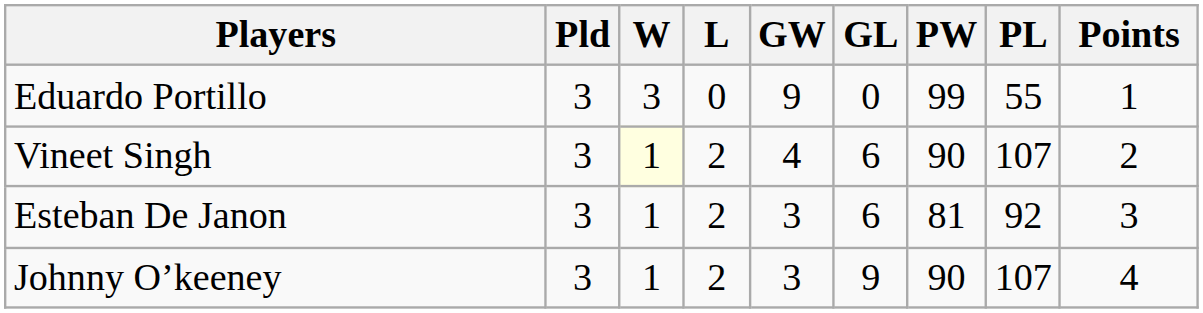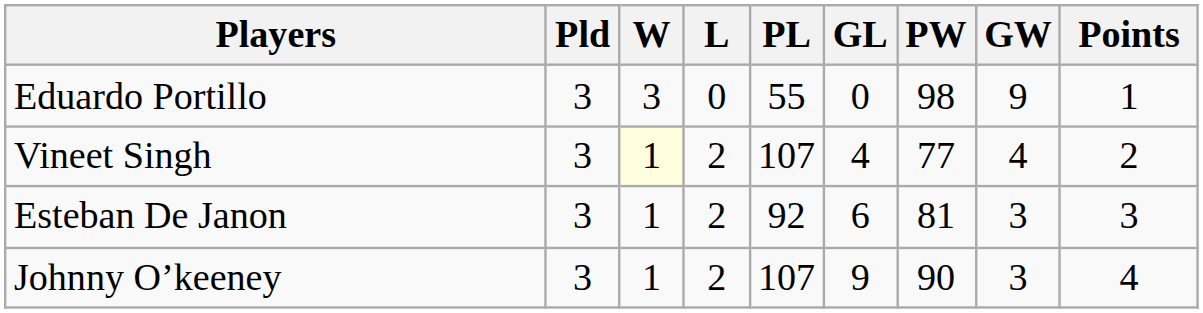columns swapped: GW <-> PL
Eduardo Portillo | PW: 99 -> 98
Vineet Singh | GL: 6 -> 4
Vineet Singh | PW: 90 -> 77
